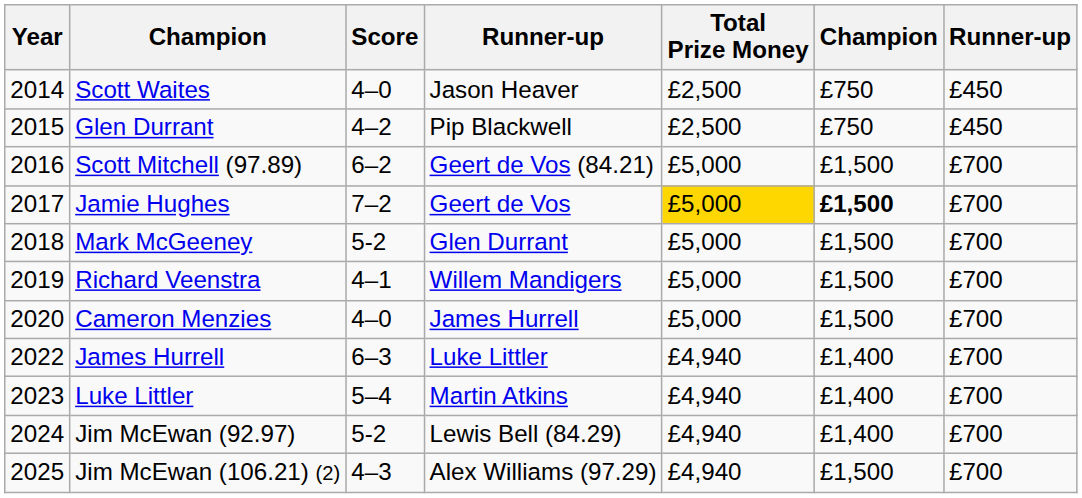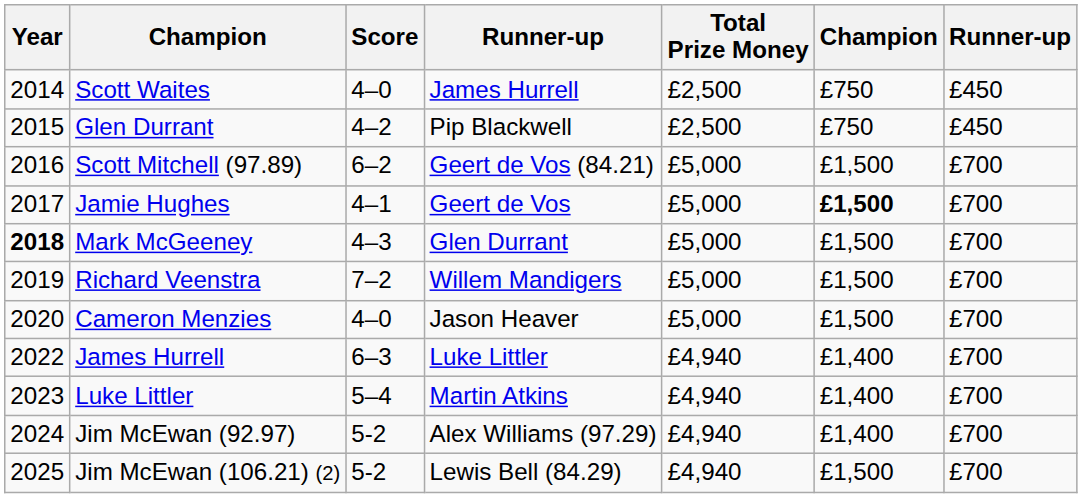Scott Waites | column 4: Jason Heaver -> James Hurrell
Jamie Hughes | Score: 7–2 -> 4–1
Jamie Hughes | Total Prize Money: gold background -> no background
Mark McGeeney | Year: normal -> bold
Mark McGeeney | Score: 5-2 -> 4–3
Richard Veenstra | Score: 4–1 -> 7–2
Cameron Menzies | column 4: James Hurrell -> Jason Heaver
Jim McEwan (92.97) | column 4: Lewis Bell (84.29) -> Alex Williams (97.29)
Jim McEwan (106.21) (2) | Score: 4–3 -> 5-2
Jim McEwan (106.21) (2) | column 4: Alex Williams (97.29) -> Lewis Bell (84.29)
